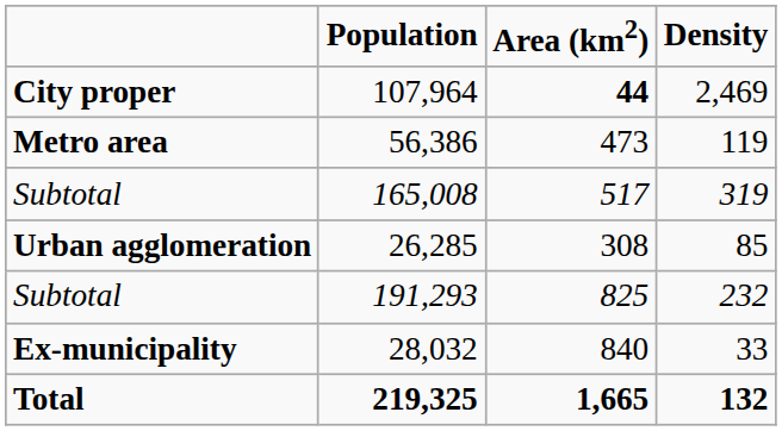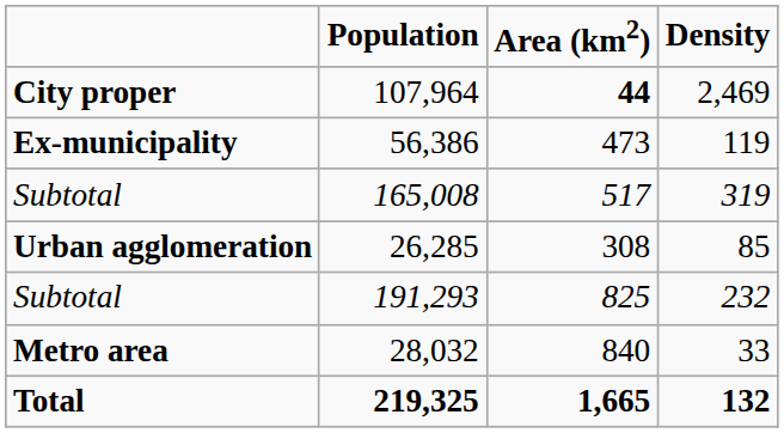56,386 | column 1: Metro area -> Ex-municipality
28,032 | column 1: Ex-municipality -> Metro area
